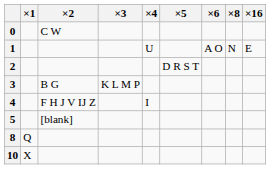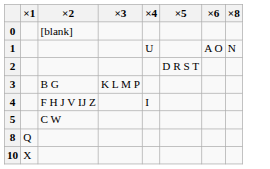- column: ×16 | E
0 | ×2: C W -> [blank]
5 | ×2: [blank] -> C W
